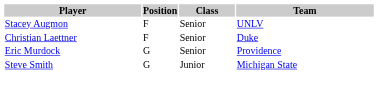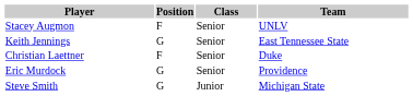+ row: Keith Jennings | G | Senior | East Tennessee State
